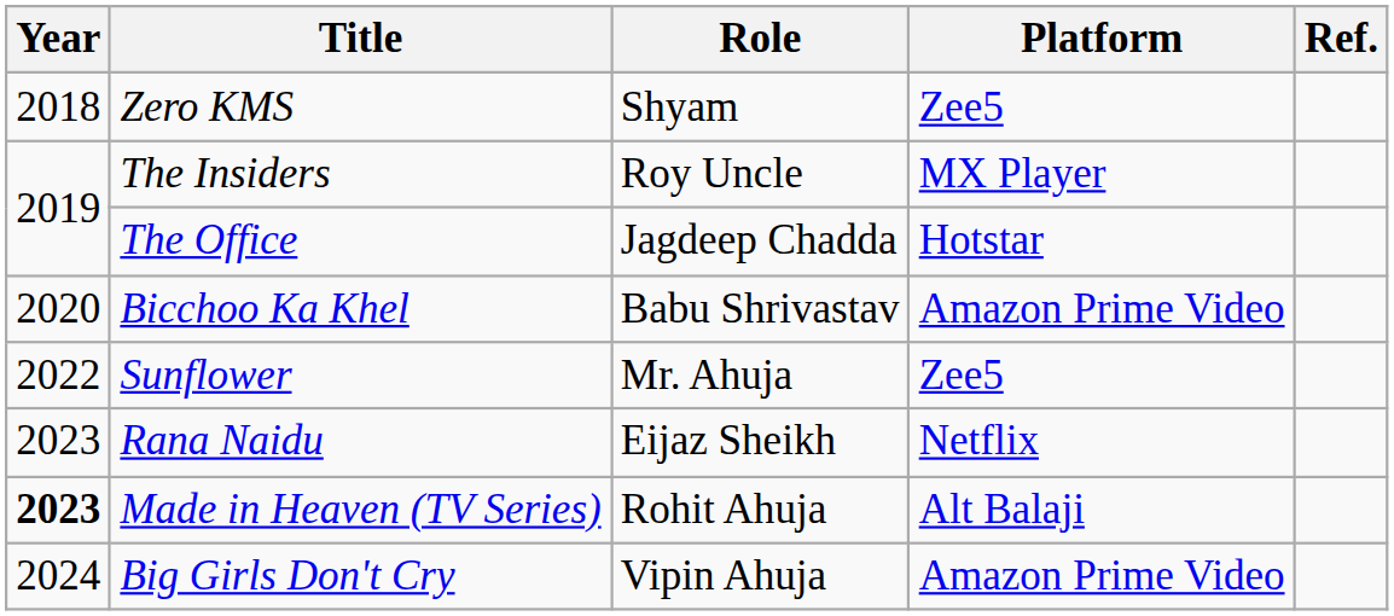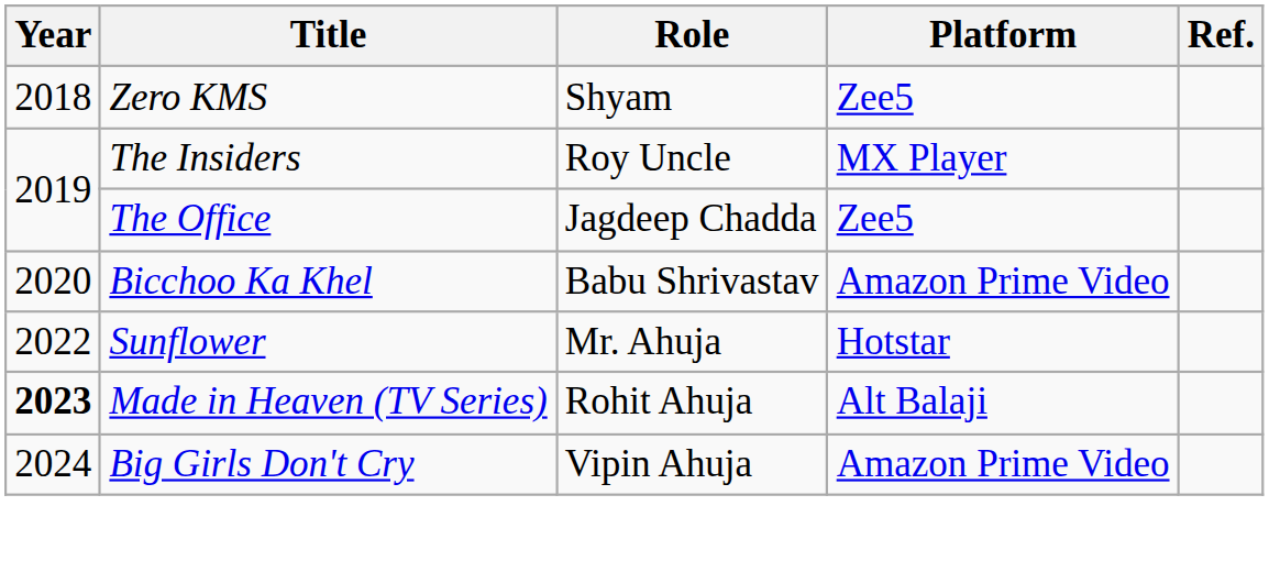The Office | Platform: Hotstar -> Zee5
Sunflower | Platform: Zee5 -> Hotstar
- row: 2023 | Rana Naidu | Eijaz Sheikh | Netflix
